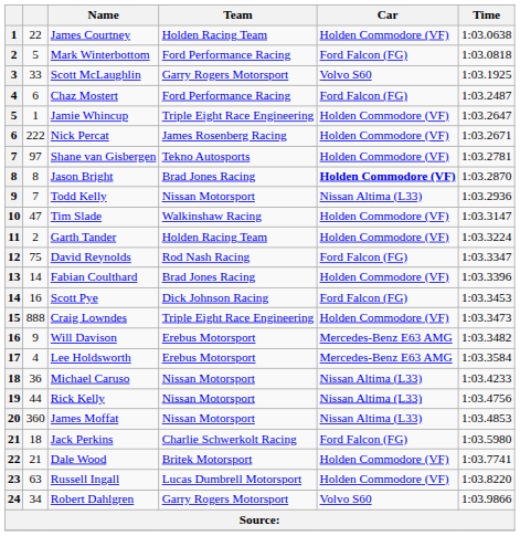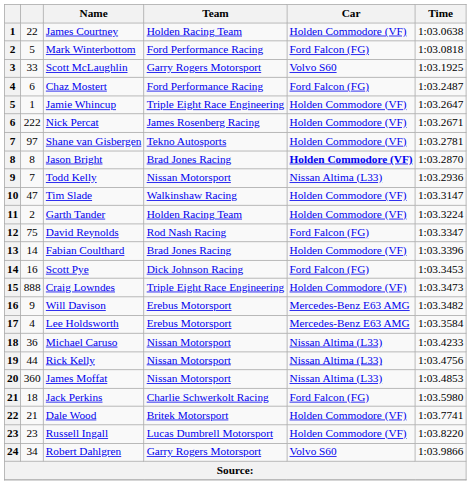Russell Ingall | column 2: 63 -> 23
